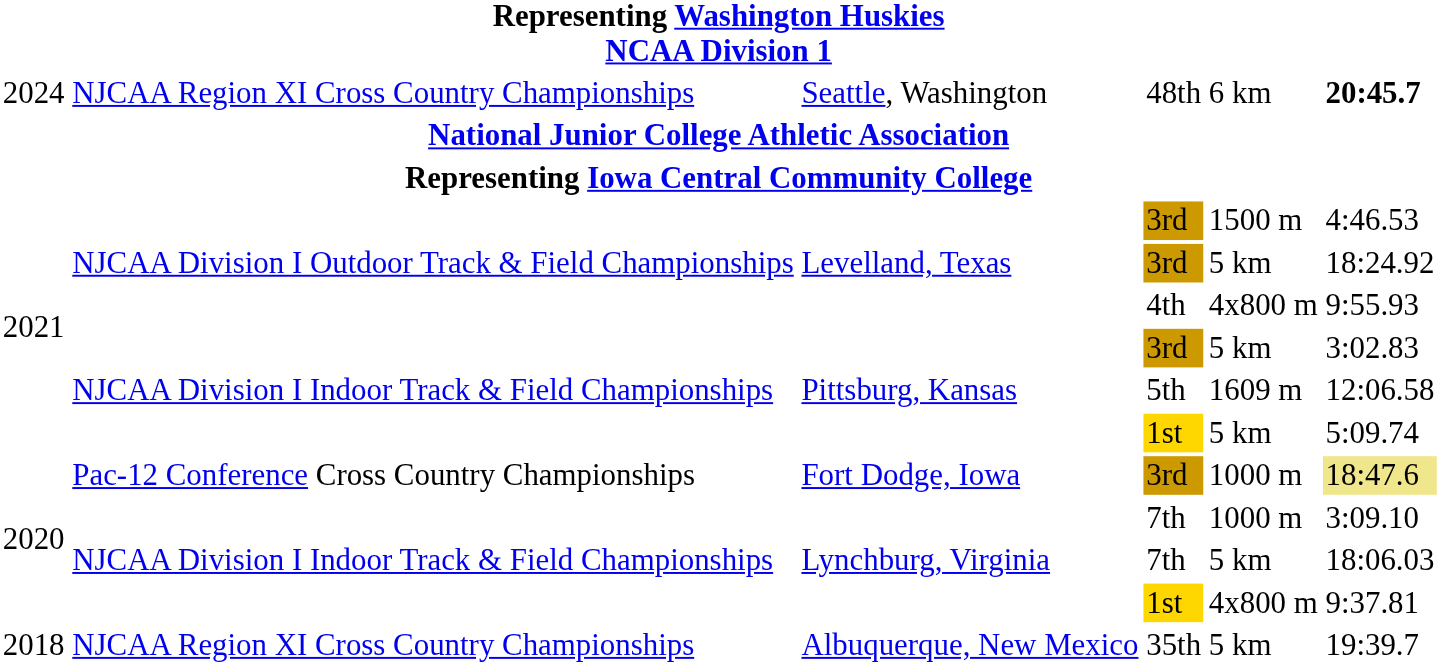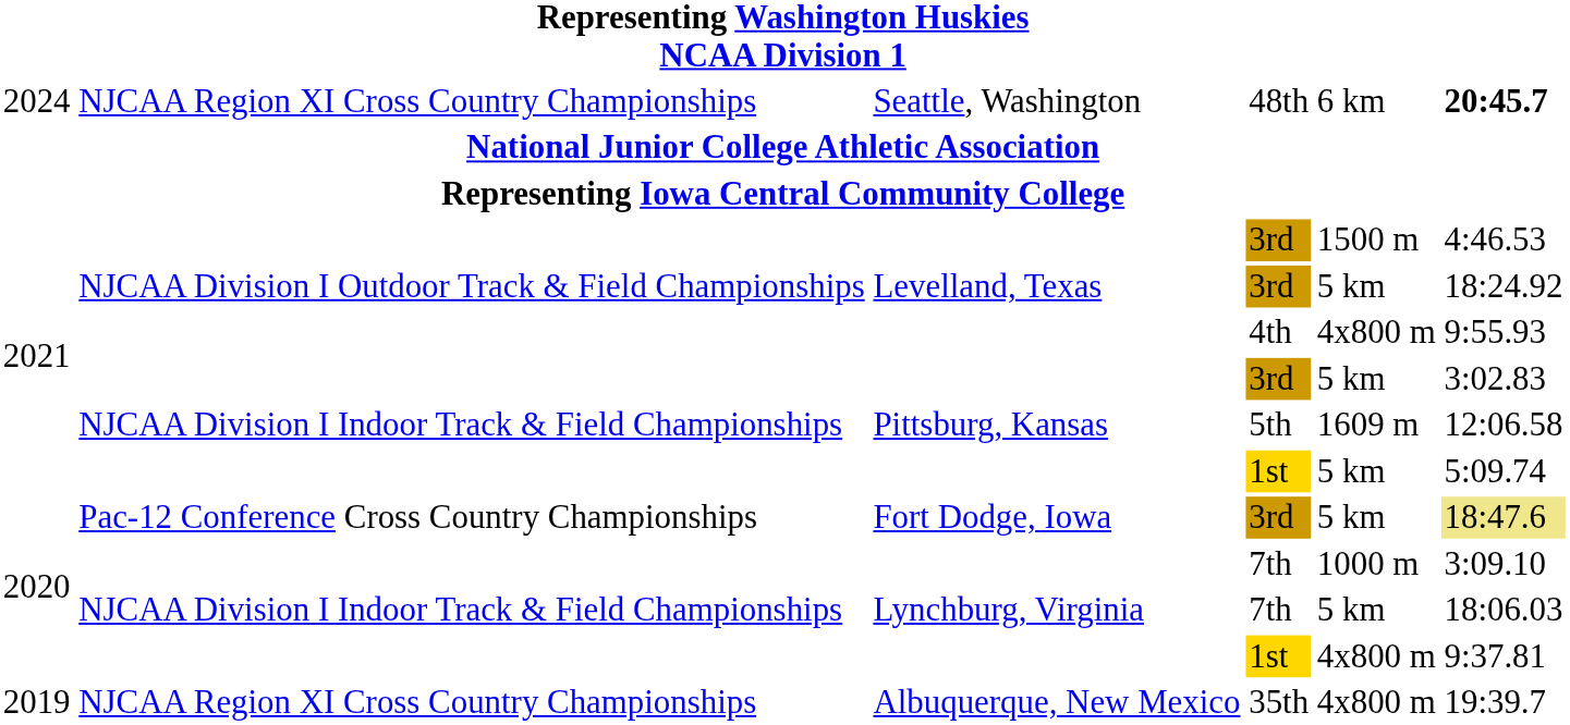Fort Dodge, Iowa / 3rd | column 5: 1000 m -> 5 km
35th | column 1: 2018 -> 2019
35th | column 5: 5 km -> 4x800 m
